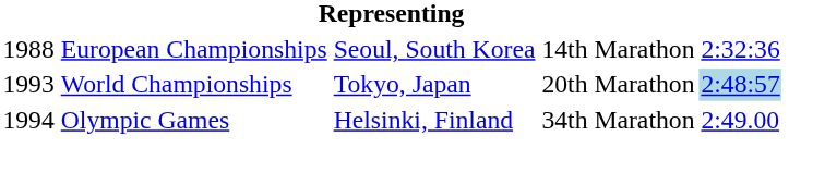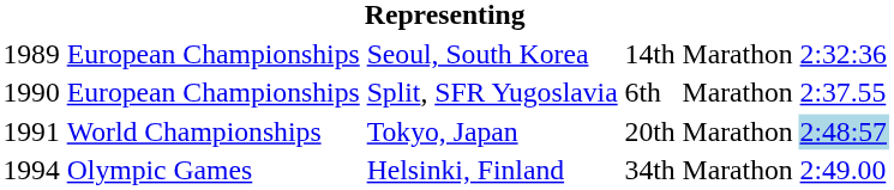Seoul, South Korea | column 1: 1988 -> 1989
+ row: 1990 | European Championships | Split, SFR Yugoslavia | 6th | Marathon | 2:37.55
Tokyo, Japan | column 1: 1993 -> 1991
